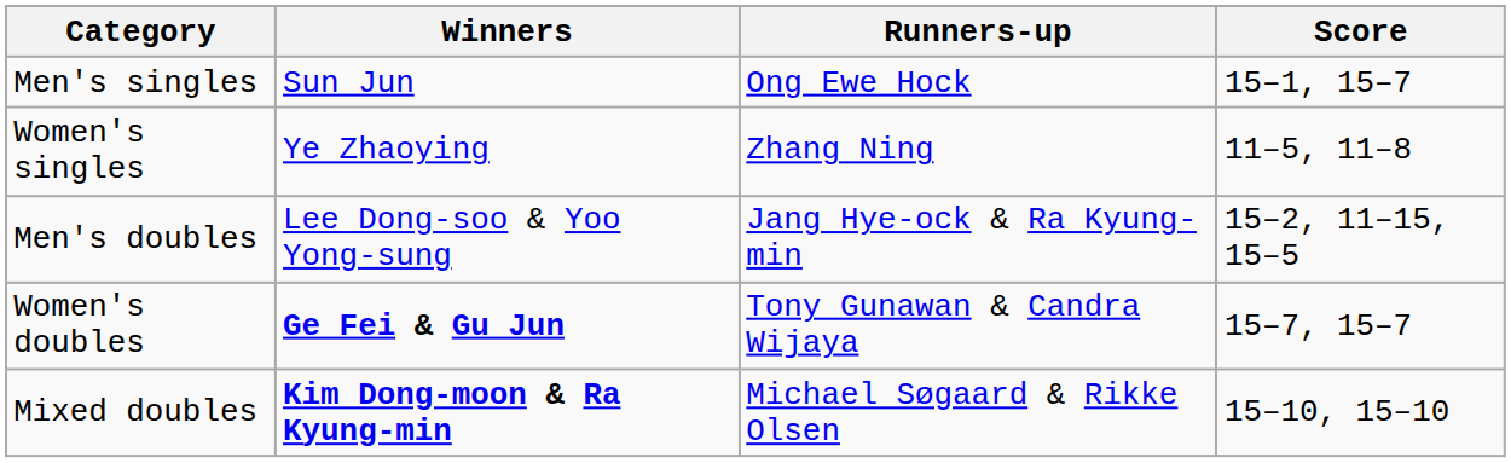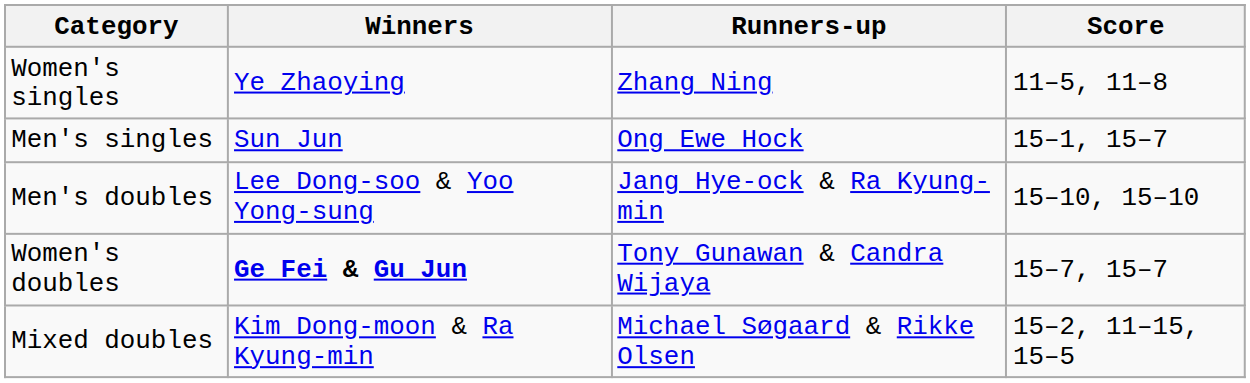rows swapped: Men's singles <-> Women's singles
Men's doubles | Score: 15–2, 11–15, 15–5 -> 15–10, 15–10
Mixed doubles | Winners: bold -> normal
Mixed doubles | Score: 15–10, 15–10 -> 15–2, 11–15, 15–5
